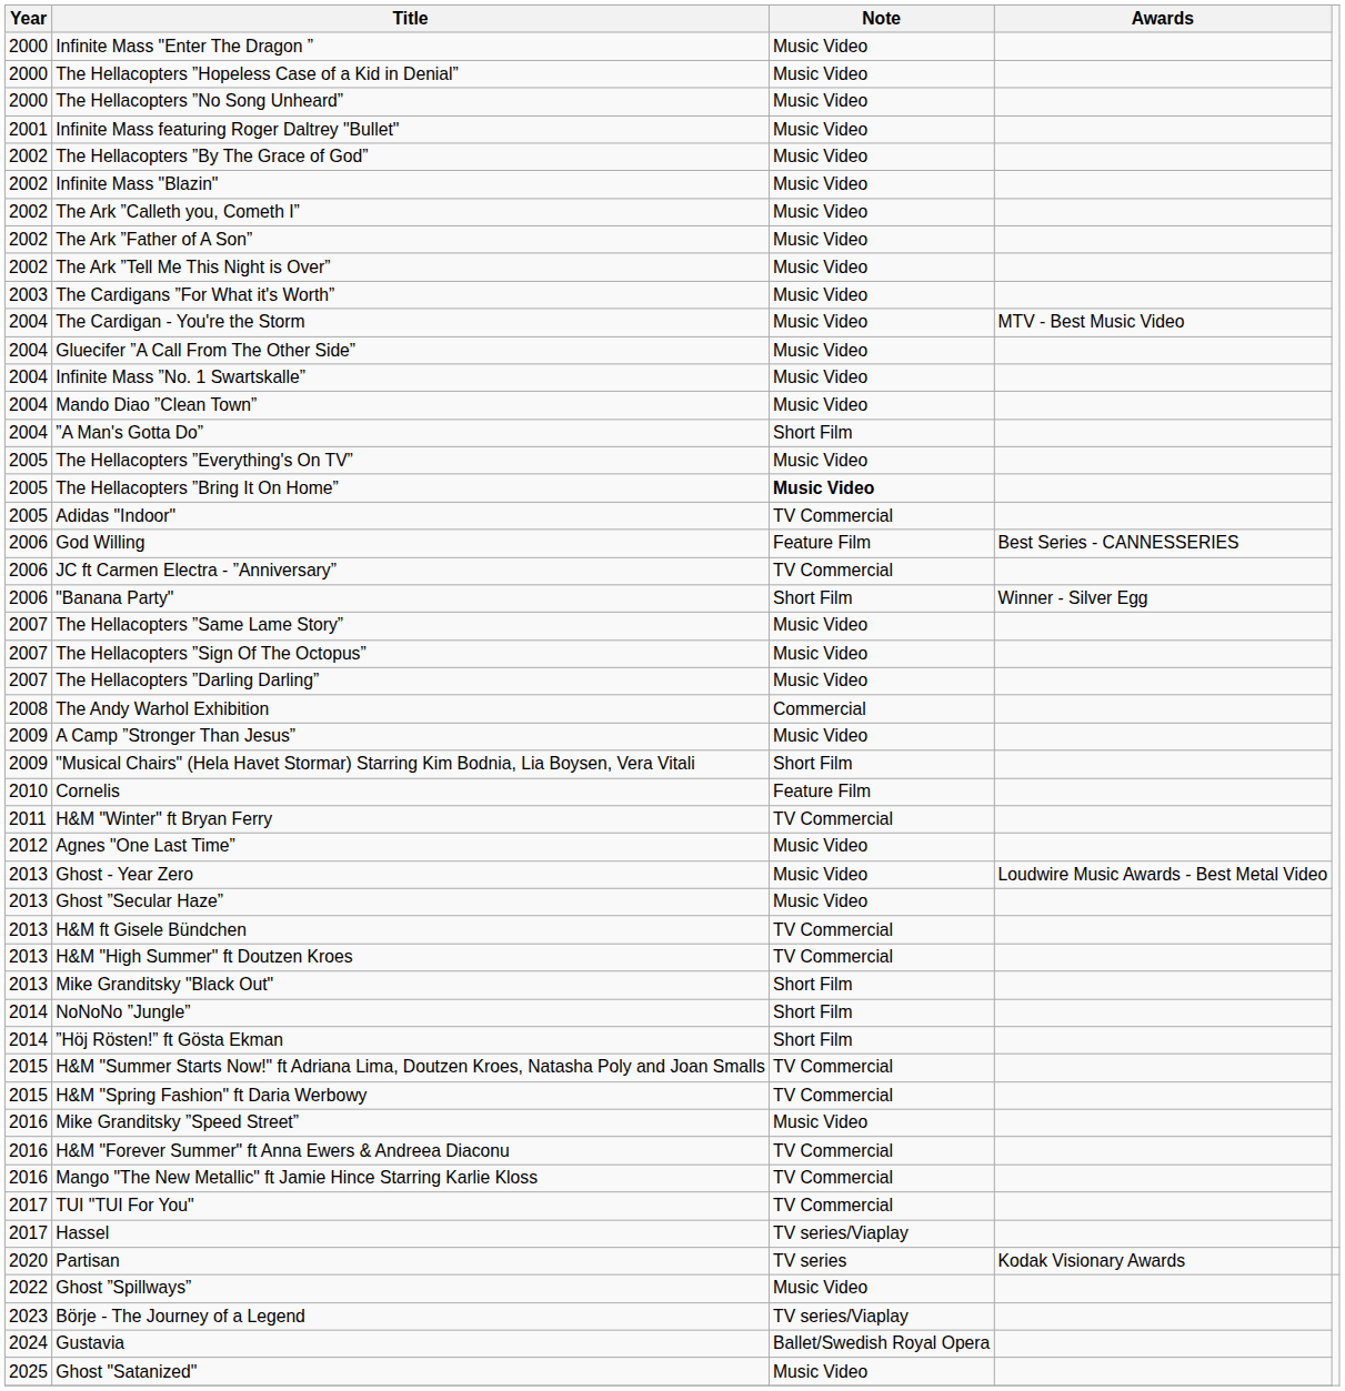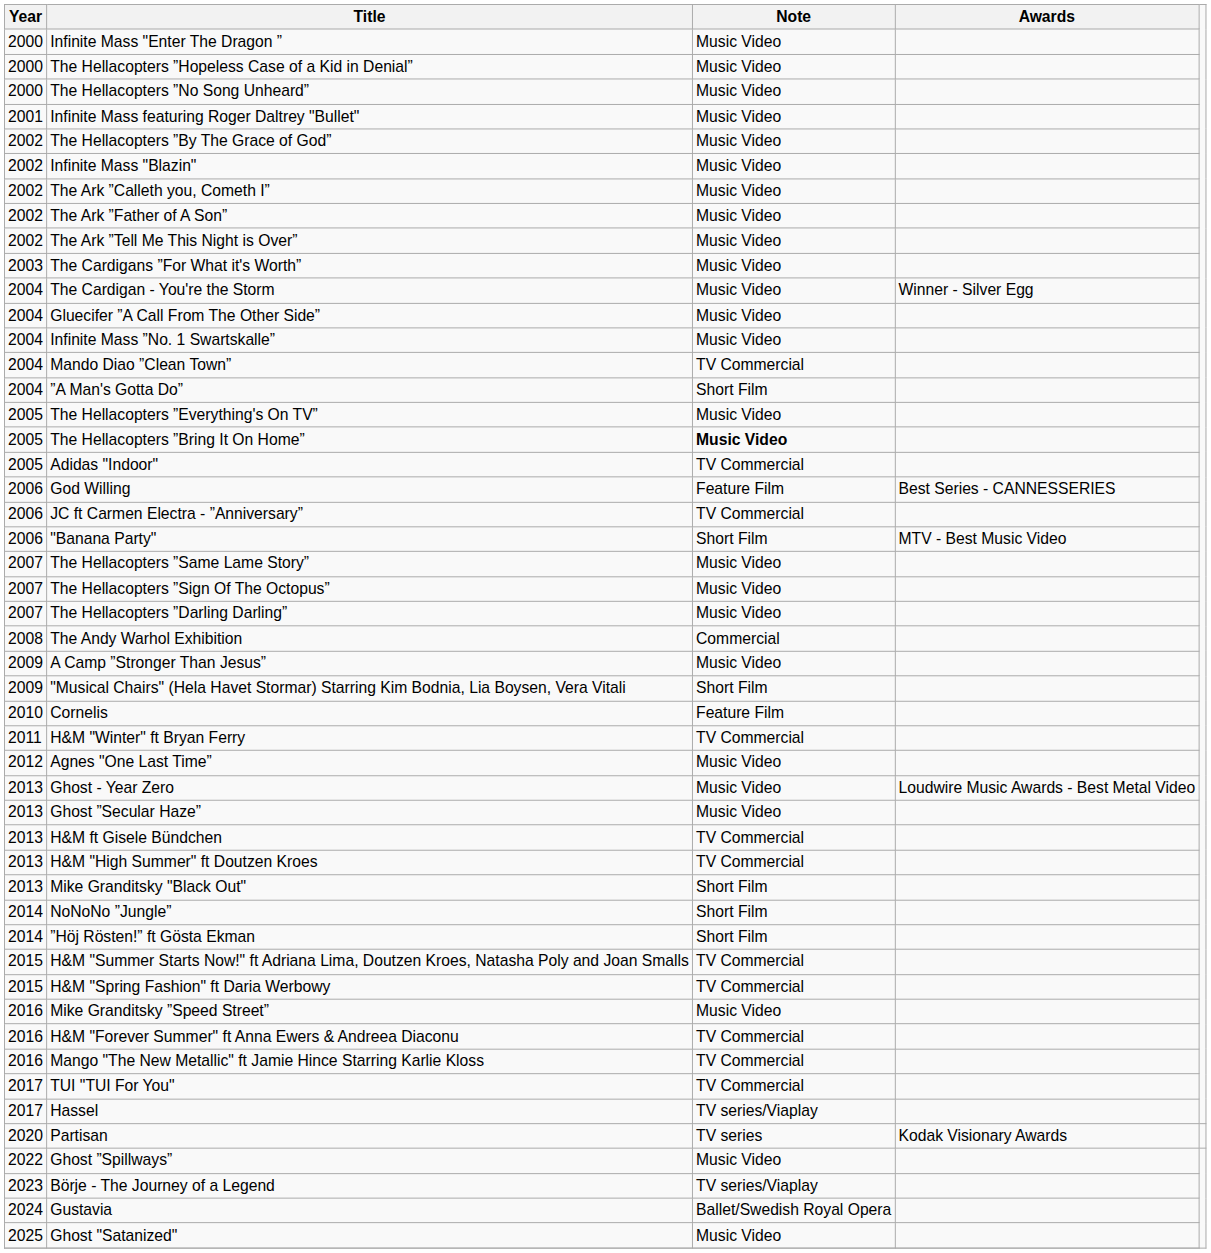The Cardigan - You're the Storm | Awards: MTV - Best Music Video -> Winner - Silver Egg
Mando Diao ”Clean Town” | Note: Music Video -> TV Commercial
"Banana Party" | Awards: Winner - Silver Egg -> MTV - Best Music Video
